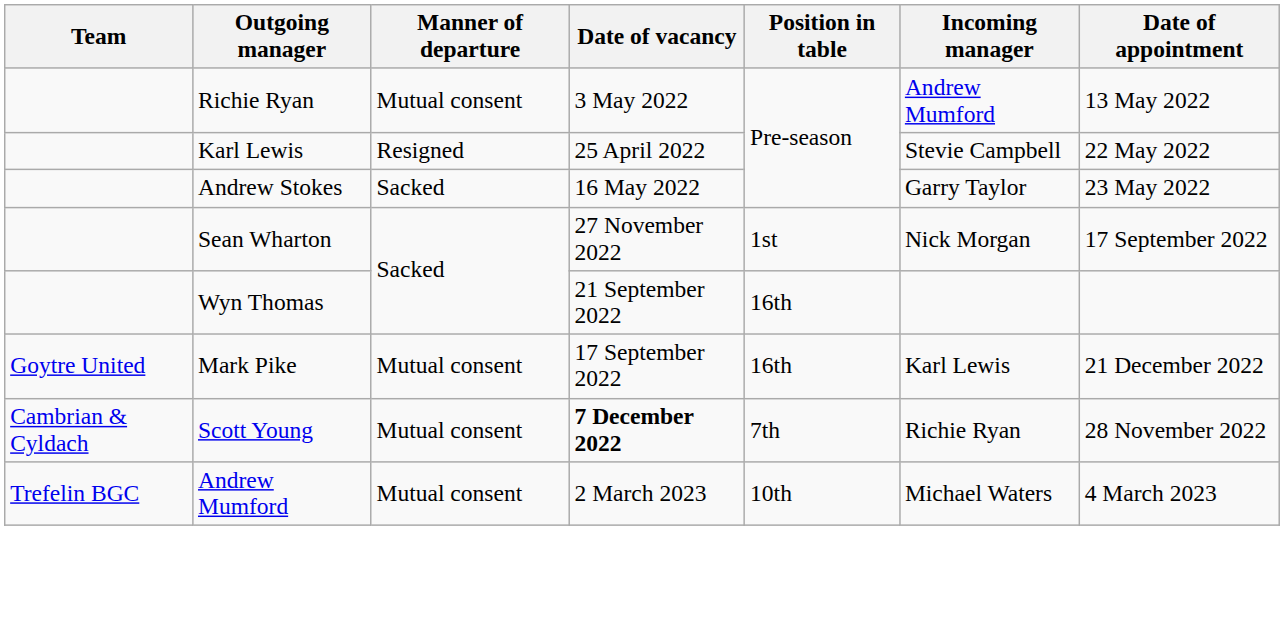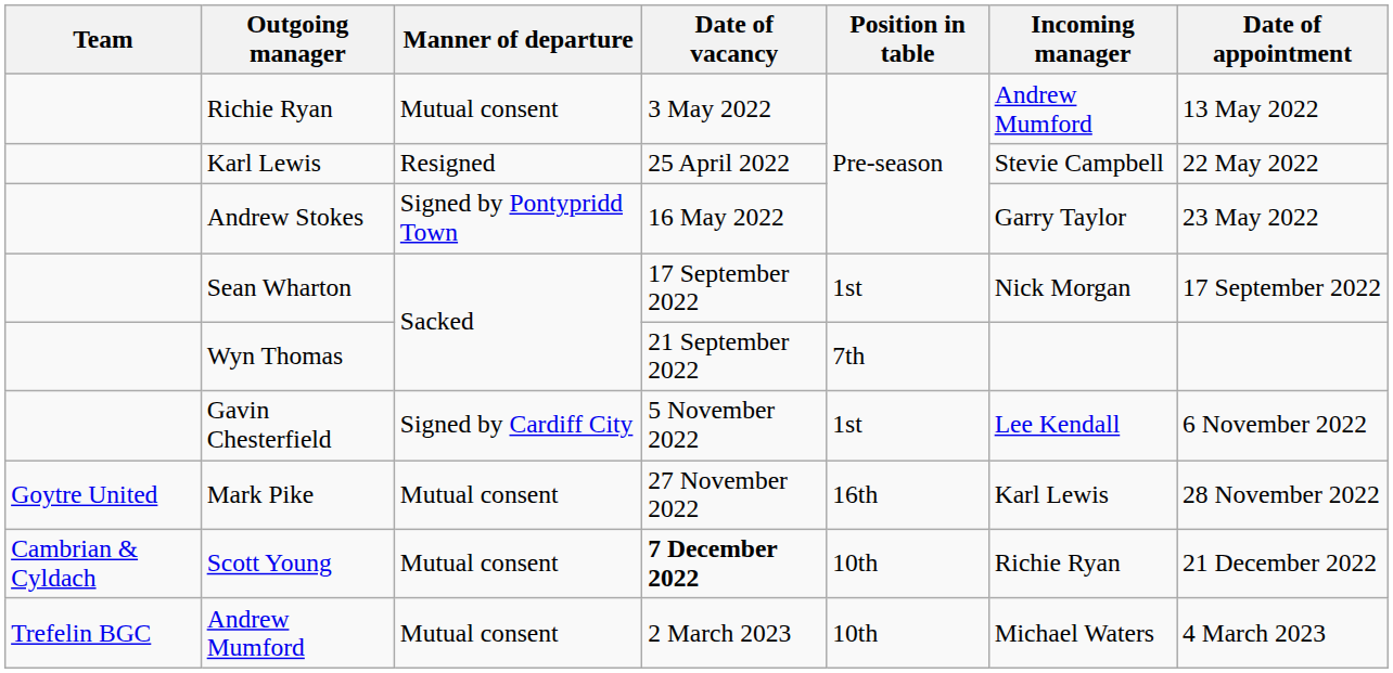Andrew Stokes | Manner of departure: Sacked -> Signed by Pontypridd Town
Sean Wharton | Date of vacancy: 27 November 2022 -> 17 September 2022
Wyn Thomas | Position in table: 16th -> 7th
+ row: Gavin Chesterfield | Signed by Cardiff City | 5 November 2022 | 1st | Lee Kendall | 6 November 2022
Mark Pike | Date of vacancy: 17 September 2022 -> 27 November 2022
Mark Pike | Date of appointment: 21 December 2022 -> 28 November 2022
Scott Young | Position in table: 7th -> 10th
Scott Young | Date of appointment: 28 November 2022 -> 21 December 2022
